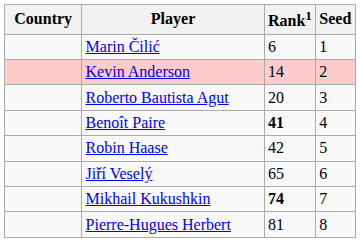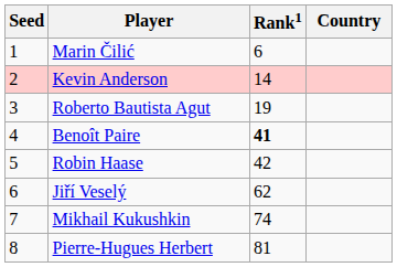columns swapped: Country <-> Seed
Roberto Bautista Agut | Rank1: 20 -> 19
Jiří Veselý | Rank1: 65 -> 62
Mikhail Kukushkin | Rank1: bold -> normal
